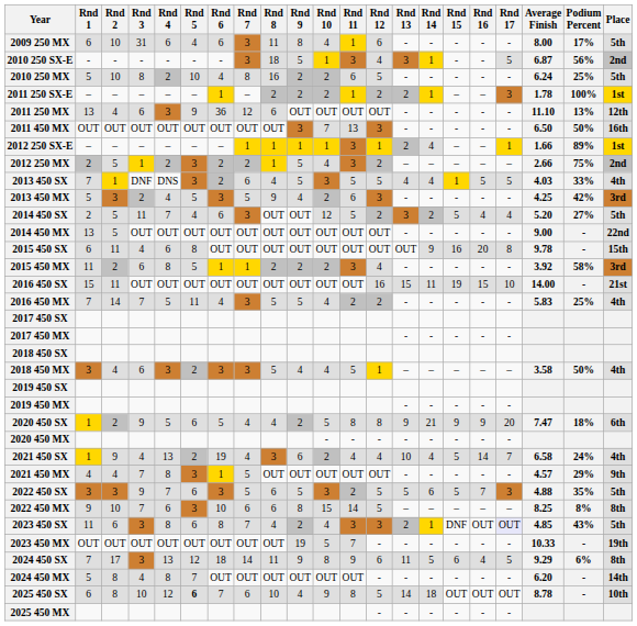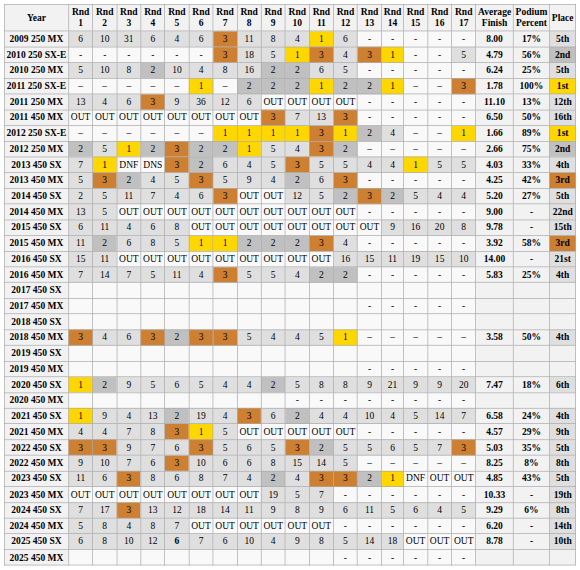2010 250 SX-E | Average Finish: 6.87 -> 4.79
2022 450 SX | Average Finish: 4.88 -> 5.03
2023 450 SX | Rnd 17: lavender background -> no background
